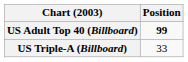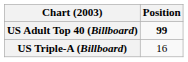US Triple-A (Billboard) | Position: 33 -> 16
